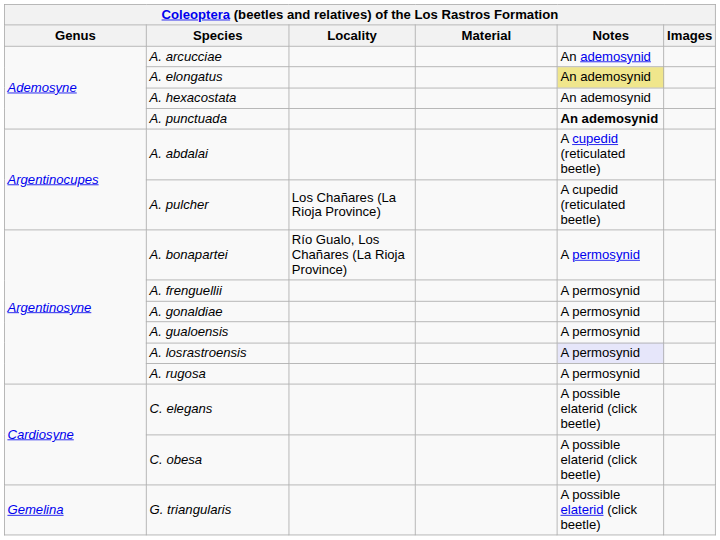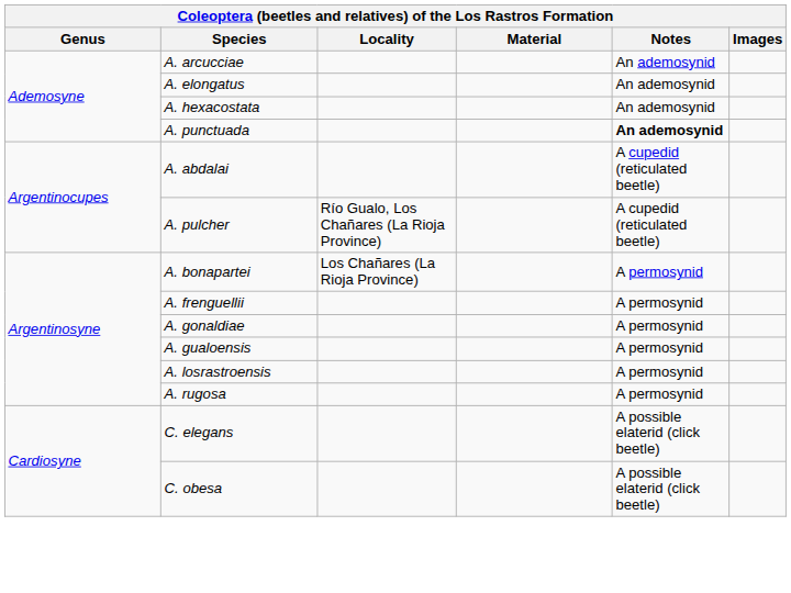A. elongatus | Notes: khaki background -> no background
A. pulcher | Locality: Los Chañares (La Rioja Province) -> Río Gualo, Los Chañares (La Rioja Province)
A. bonapartei | Locality: Río Gualo, Los Chañares (La Rioja Province) -> Los Chañares (La Rioja Province)
A. losrastroensis | Notes: lavender background -> no background
- row: Gemelina | G. triangularis | A possible elaterid (click beetle)
